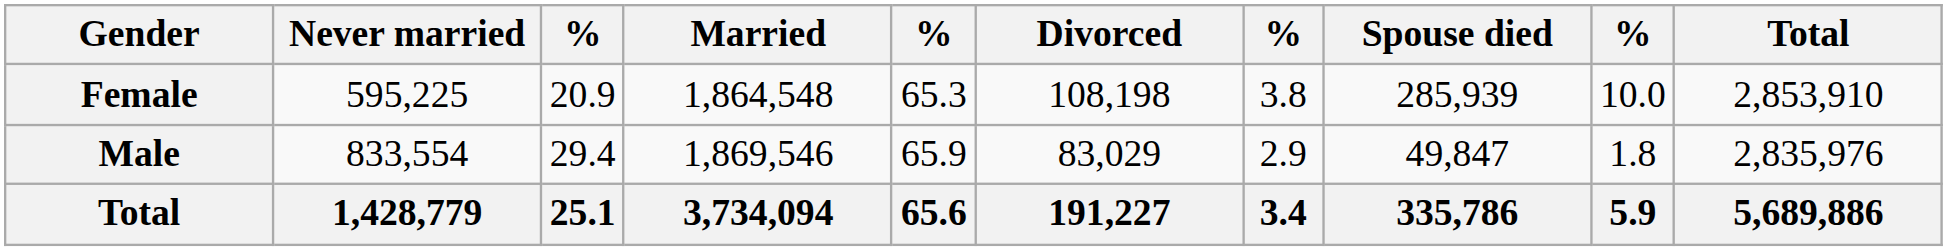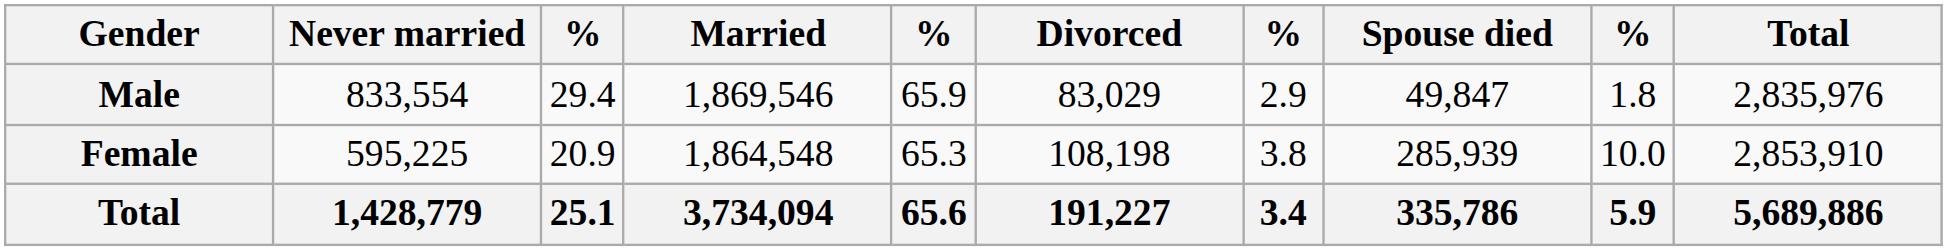rows swapped: Male <-> Female
